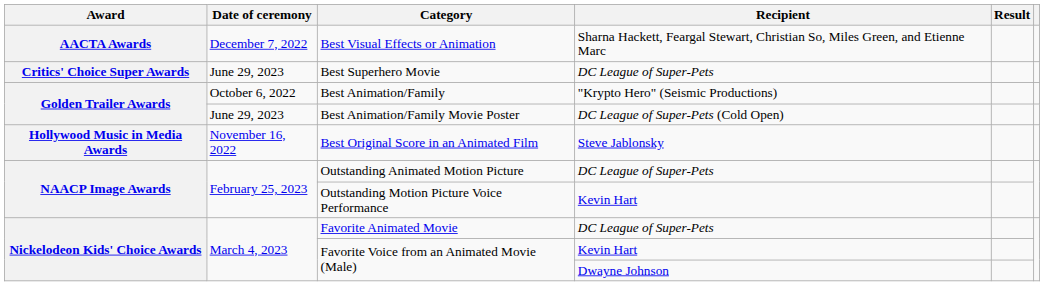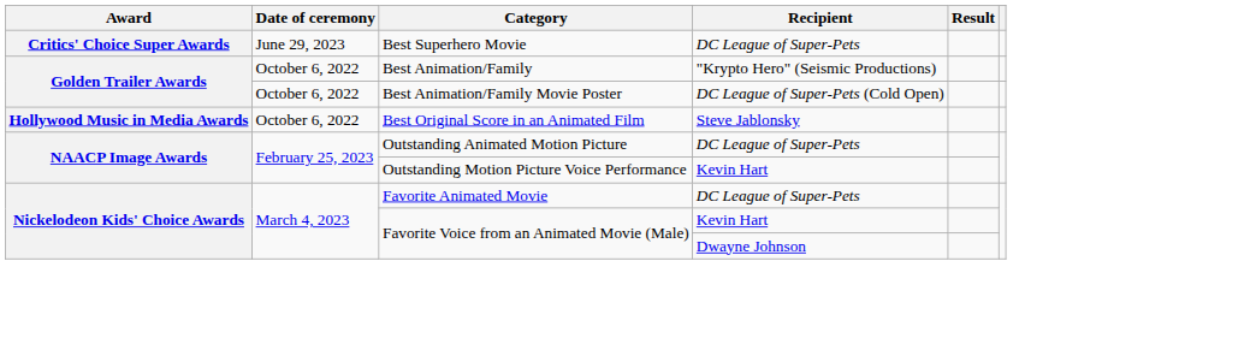- row: AACTA Awards | December 7, 2022 | Best Visual Effects or Animation | Sharna Hackett, Feargal Stewart, Christian So, Miles Green, and Etienne Marc
Best Animation/Family Movie Poster | Date of ceremony: June 29, 2023 -> October 6, 2022
Best Original Score in an Animated Film | Date of ceremony: November 16, 2022 -> October 6, 2022
